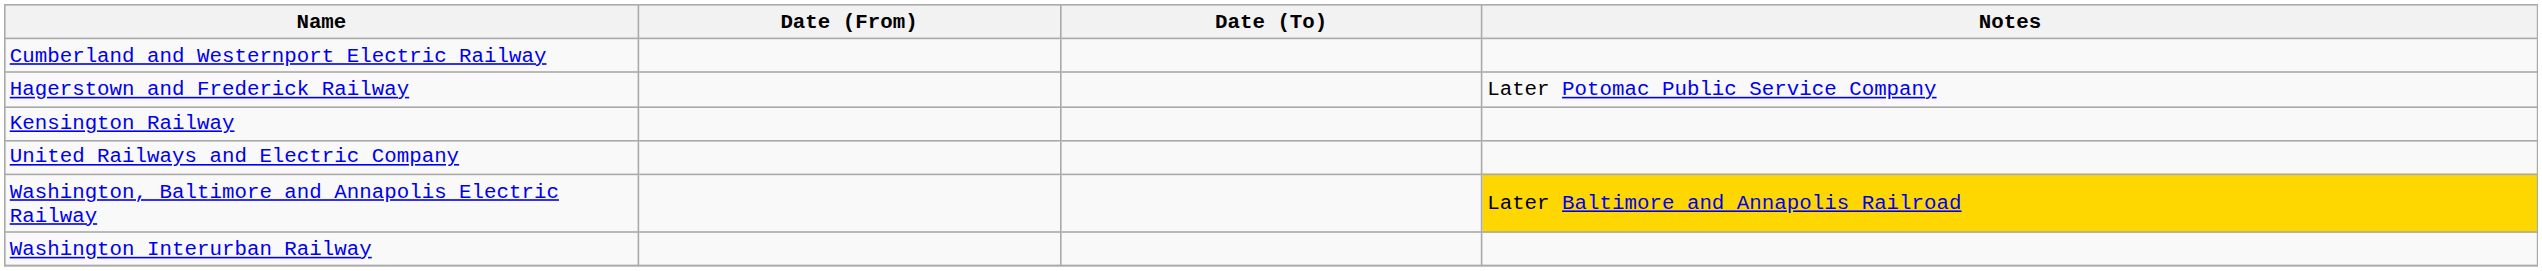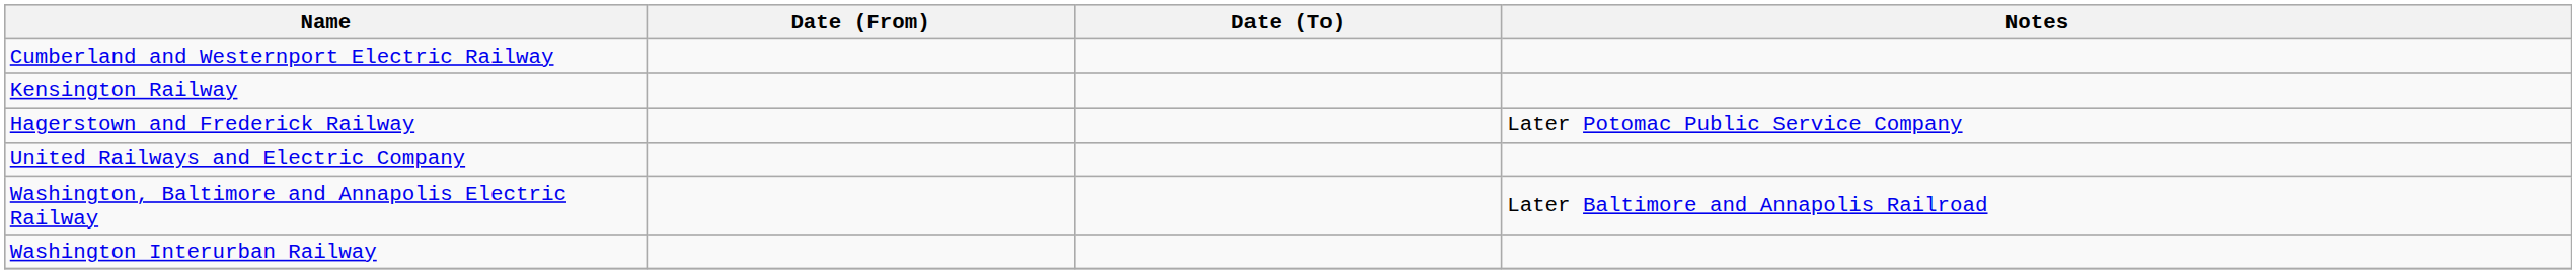rows swapped: Kensington Railway <-> Hagerstown and Frederick Railway
Washington, Baltimore and Annapolis Electric Railway | Notes: gold background -> no background
